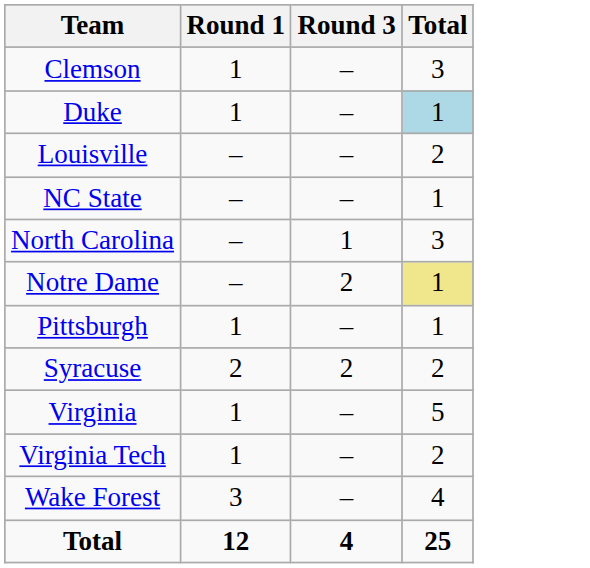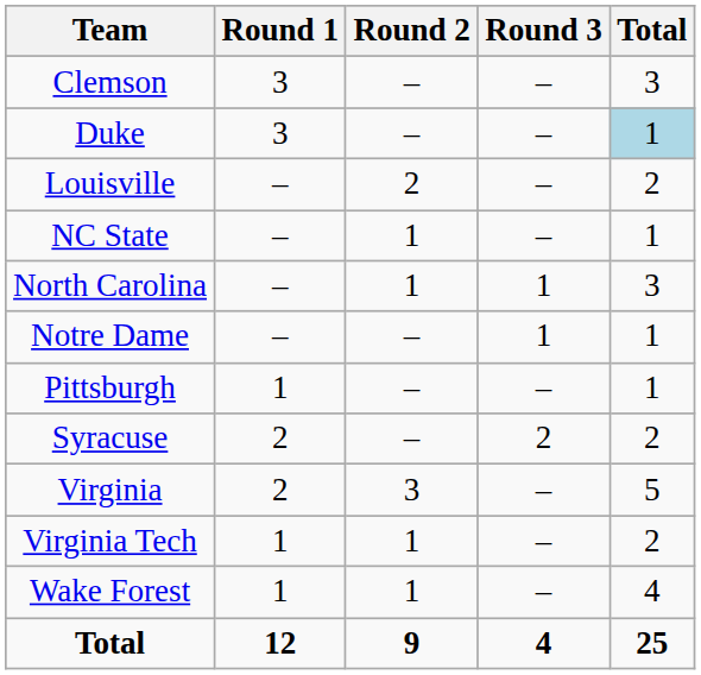+ column: Round 2 | – | – | 2 | 1 | 1 | – | – | – | 3 | 1 | 1 | 9
Clemson | Round 1: 1 -> 3
Duke | Round 1: 1 -> 3
Notre Dame | Round 3: 2 -> 1
Notre Dame | Total: khaki background -> no background
Virginia | Round 1: 1 -> 2
Wake Forest | Round 1: 3 -> 1
